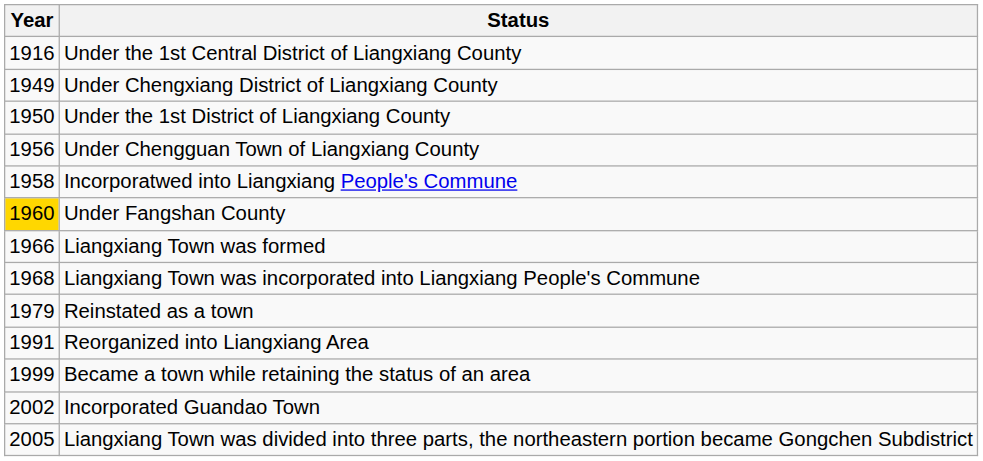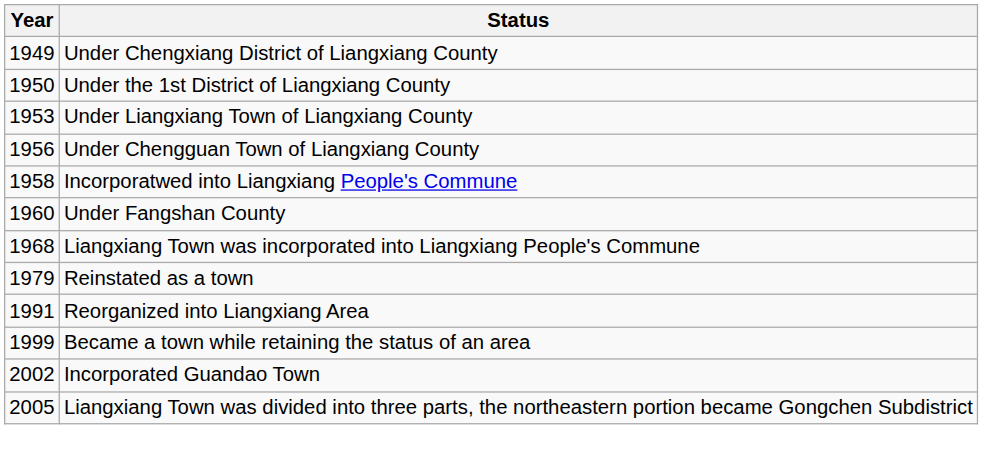- row: 1916 | Under the 1st Central District of Liangxiang County
+ row: 1953 | Under Liangxiang Town of Liangxiang County
Under Fangshan County | Year: gold background -> no background
- row: 1966 | Liangxiang Town was formed
